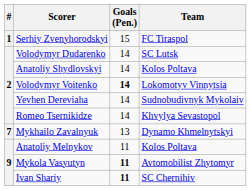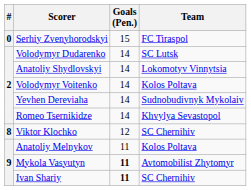Serhiy Zvenyhorodskyi | #: 1 -> 0
Anatoliy Shydlovskyi | Team: Kolos Poltava -> Lokomotyv Vinnytsia
Volodymyr Voitenko | Goals (Pen.): bold -> normal
Volodymyr Voitenko | Team: Lokomotyv Vinnytsia -> Kolos Poltava
- row: 7 | Mykhailo Zavalnyuk | 13 | Dynamo Khmelnytskyi
+ row: 8 | Viktor Klochko | 12 | SC Chernihiv
